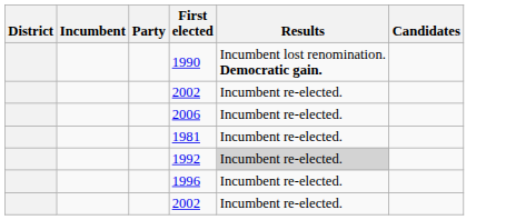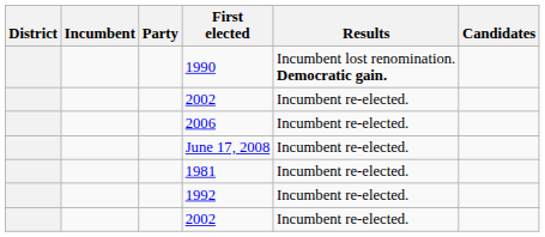+ row: June 17, 2008 | Incumbent re-elected.
1992 | Results: lightgrey background -> no background
- row: 1996 | Incumbent re-elected.
